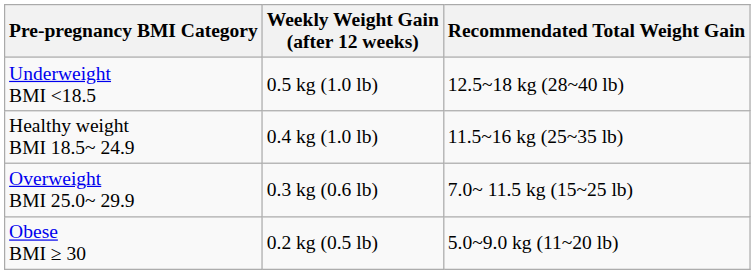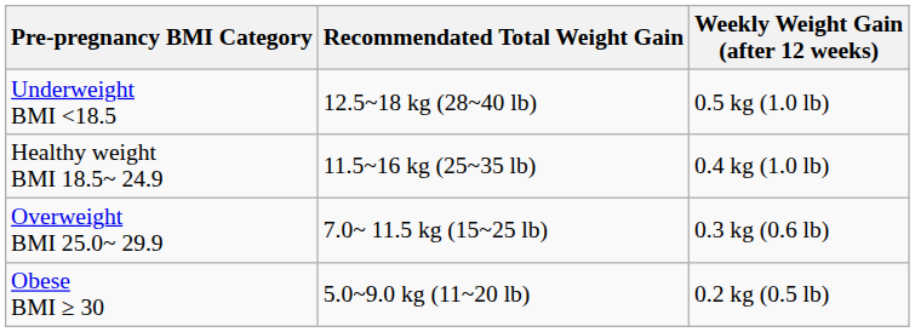columns swapped: Recommendated Total Weight Gain <-> Weekly Weight Gain (after 12 weeks)
